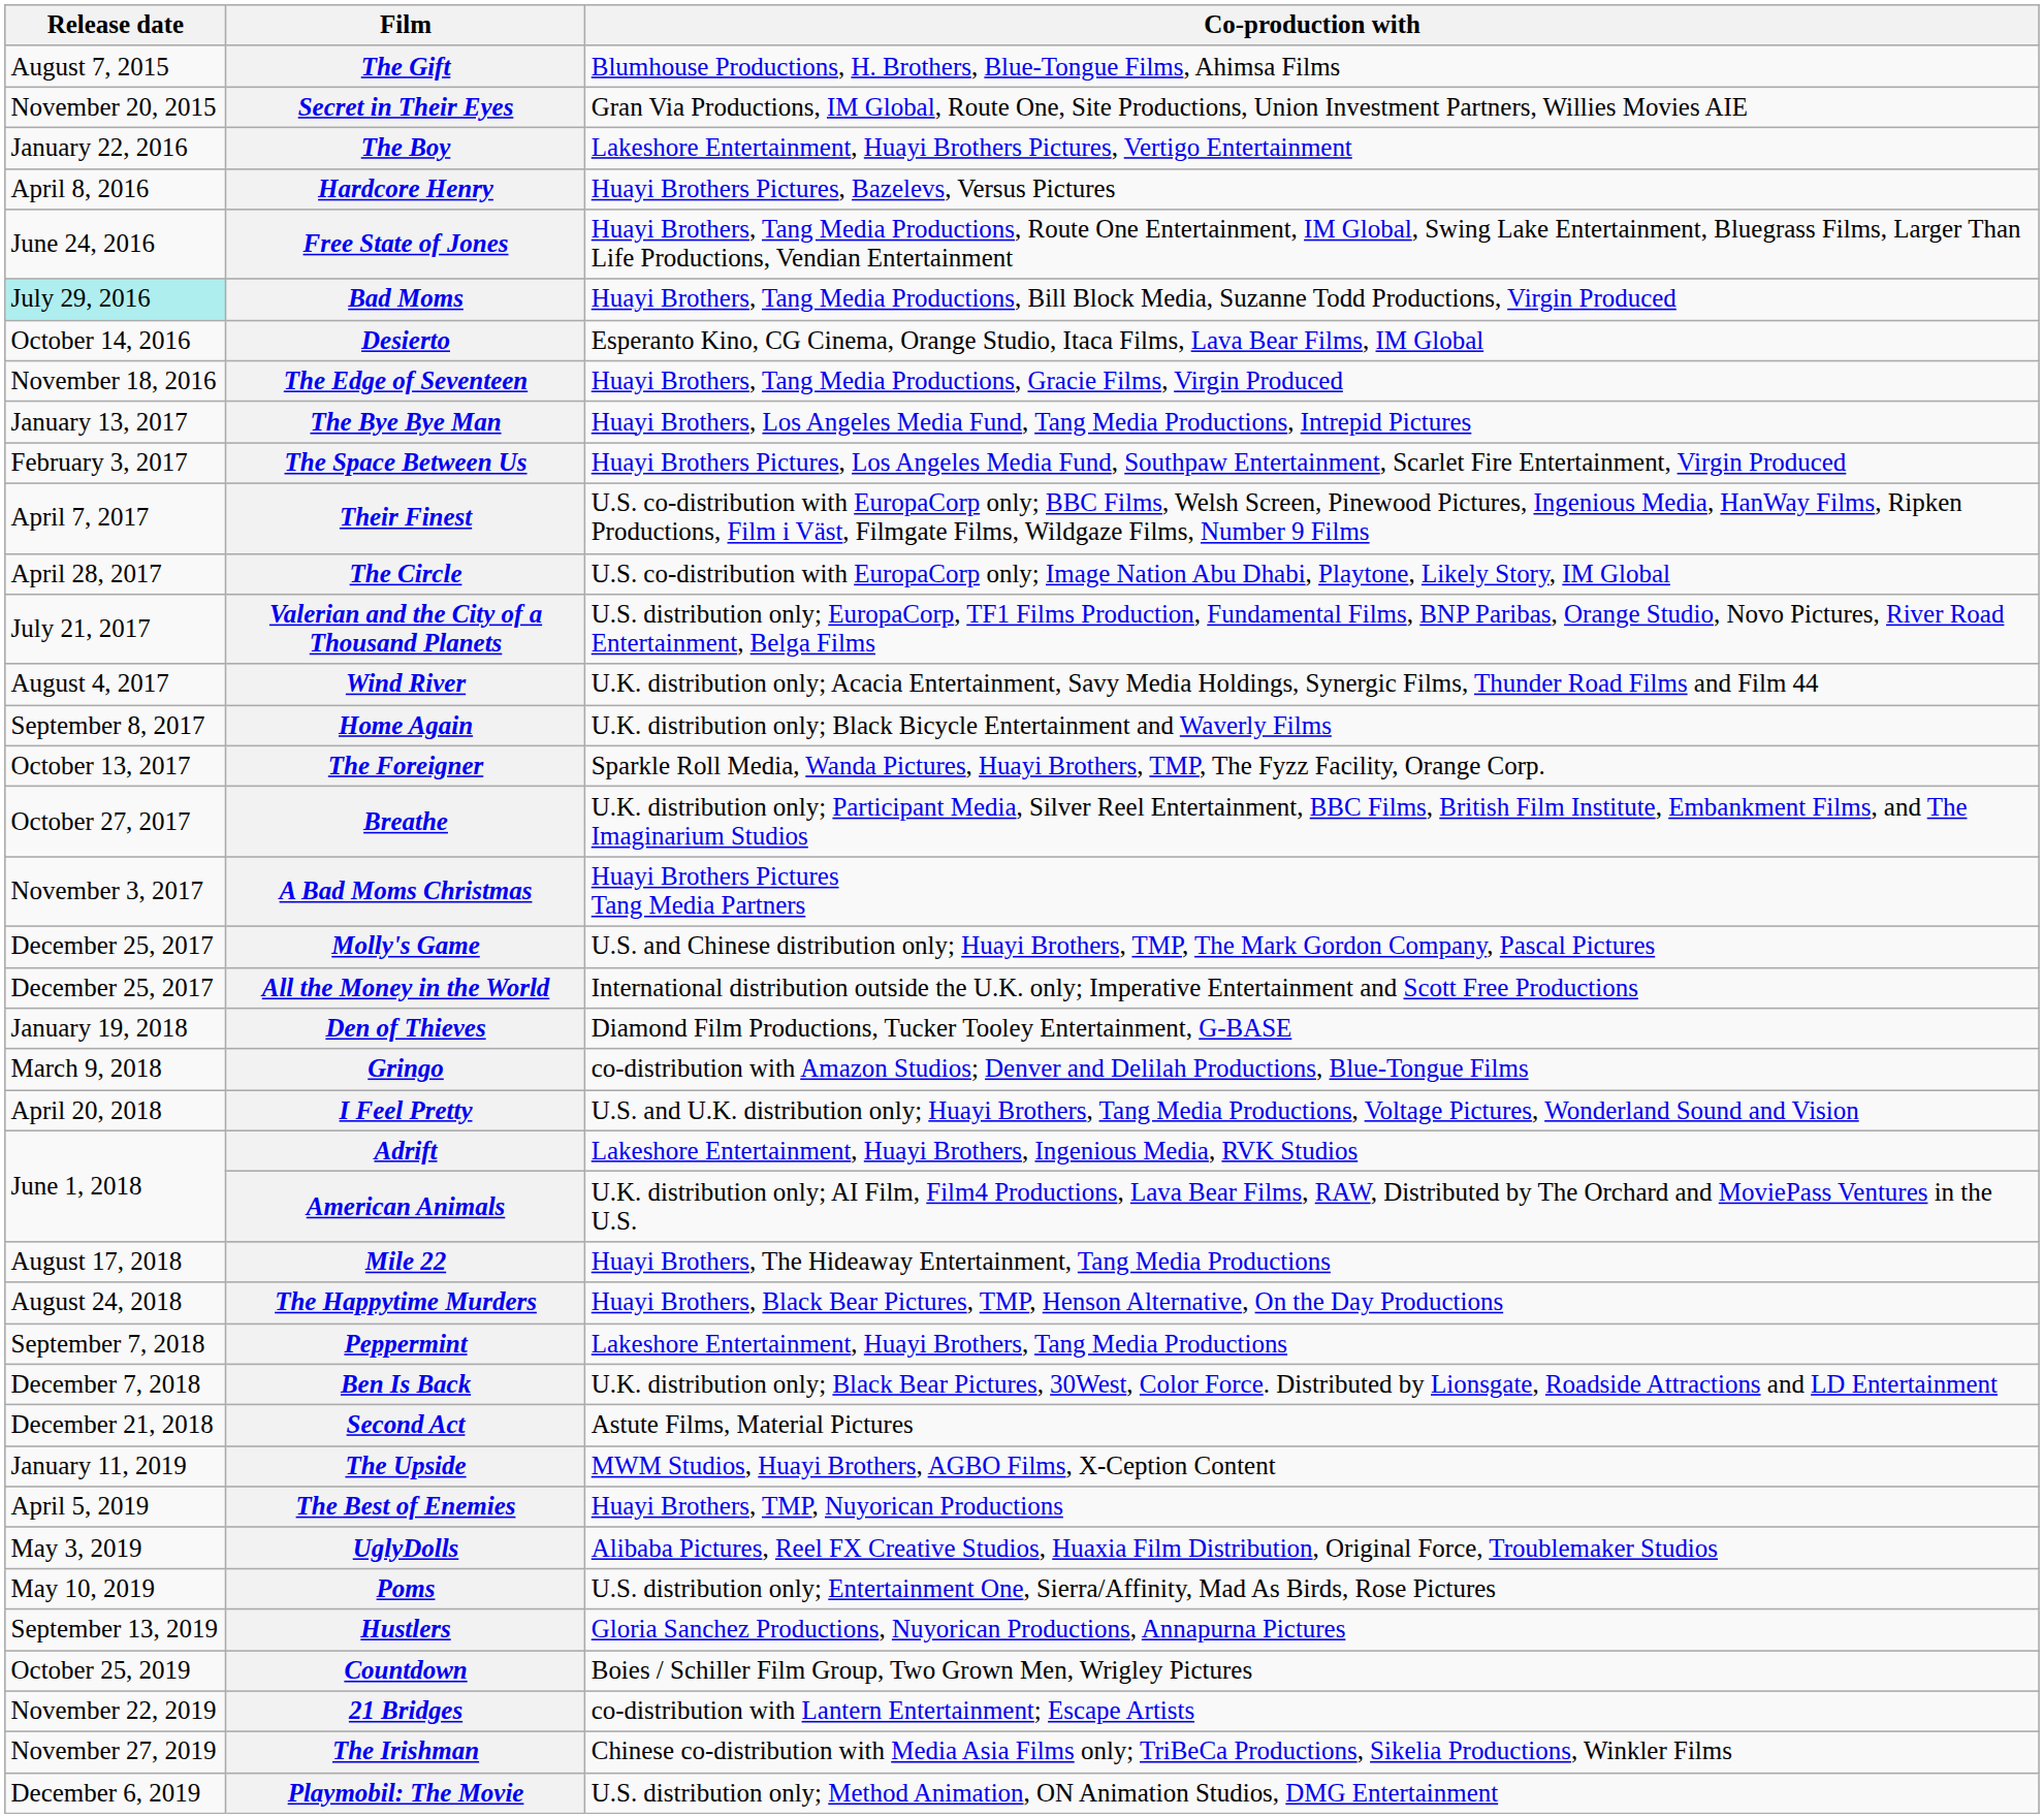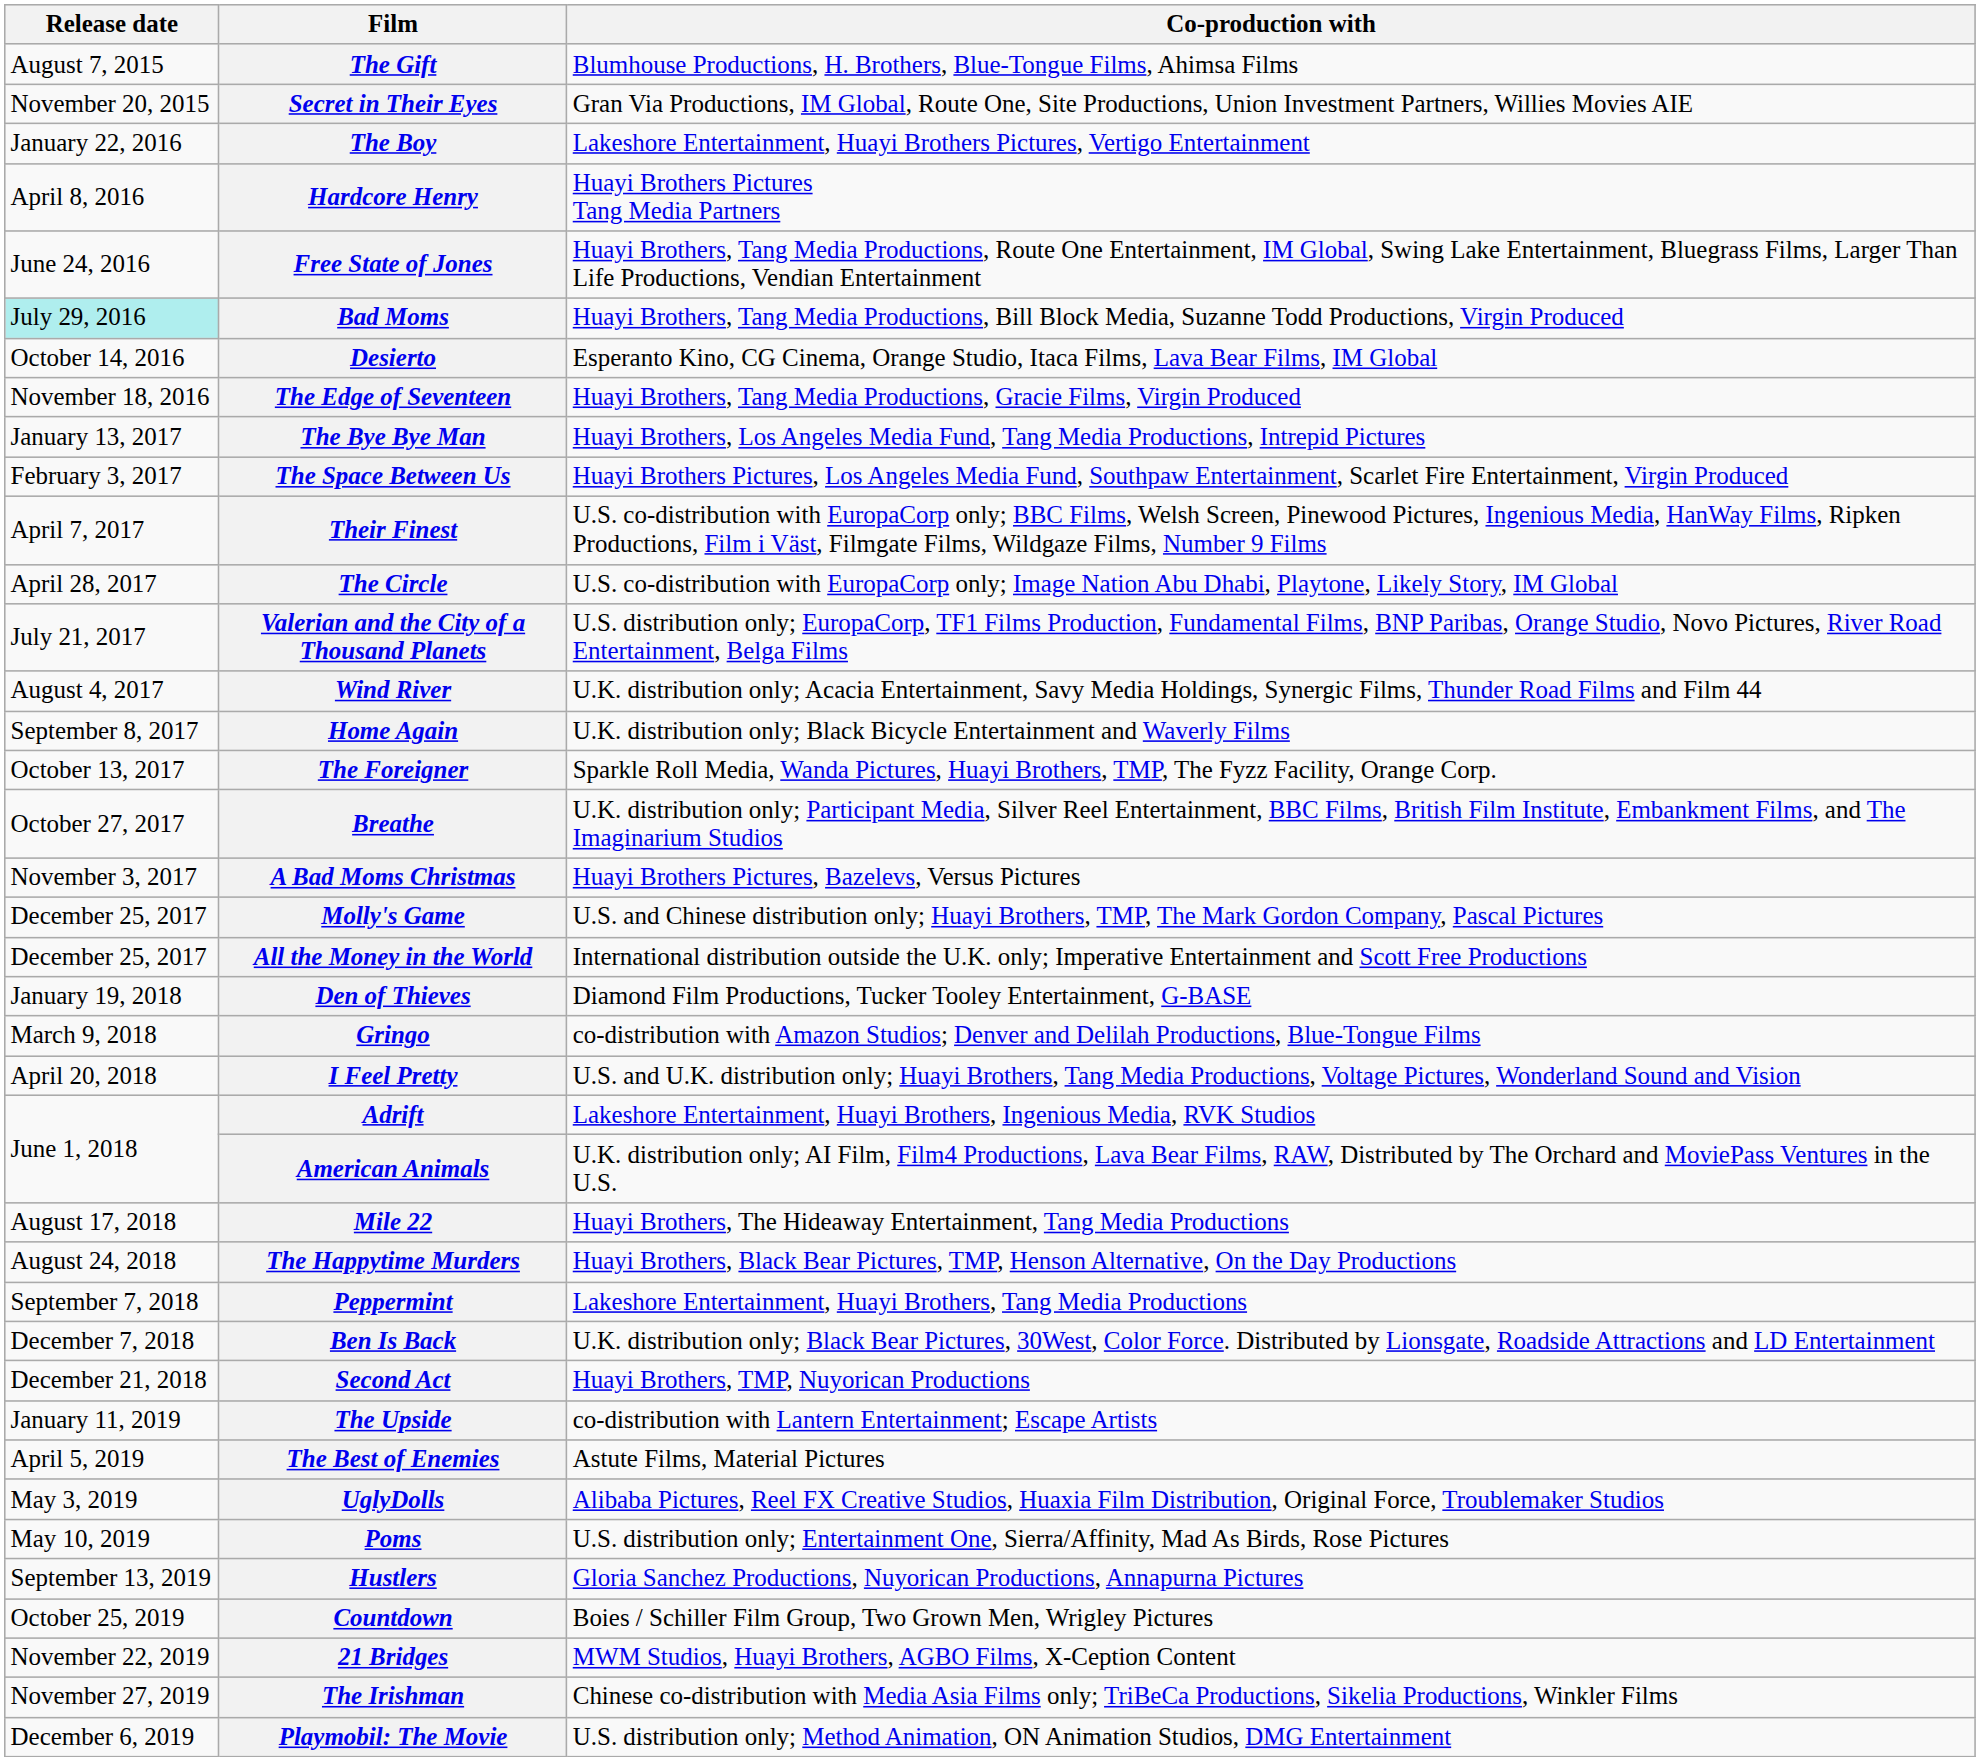Hardcore Henry | Co-production with: Huayi Brothers Pictures, Bazelevs, Versus Pictures -> Huayi Brothers Pictures Tang Media Partners
A Bad Moms Christmas | Co-production with: Huayi Brothers Pictures Tang Media Partners -> Huayi Brothers Pictures, Bazelevs, Versus Pictures
Second Act | Co-production with: Astute Films, Material Pictures -> Huayi Brothers, TMP, Nuyorican Productions
The Upside | Co-production with: MWM Studios, Huayi Brothers, AGBO Films, X-Ception Content -> co-distribution with Lantern Entertainment; Escape Artists
The Best of Enemies | Co-production with: Huayi Brothers, TMP, Nuyorican Productions -> Astute Films, Material Pictures
21 Bridges | Co-production with: co-distribution with Lantern Entertainment; Escape Artists -> MWM Studios, Huayi Brothers, AGBO Films, X-Ception Content
